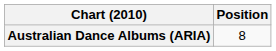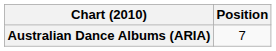Australian Dance Albums (ARIA) | Position: 8 -> 7
